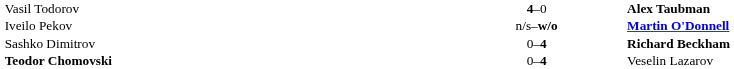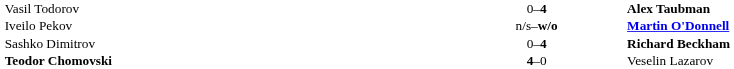Vasil Todorov | column 2: 4–0 -> 0–4
Teodor Chomovski | column 2: 0–4 -> 4–0
